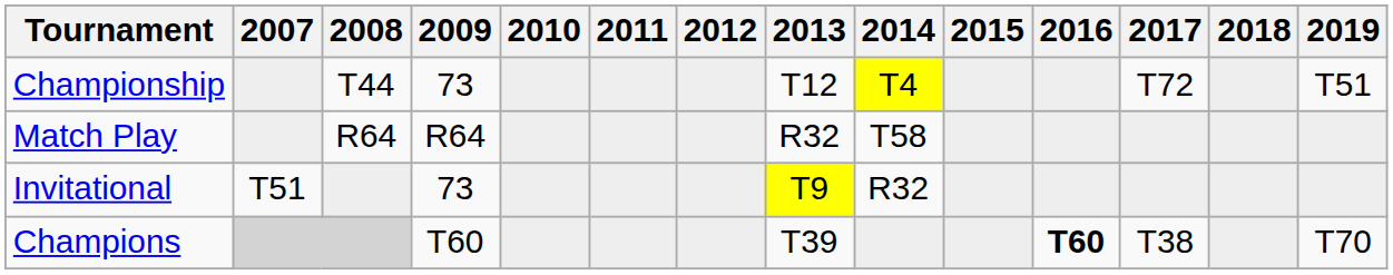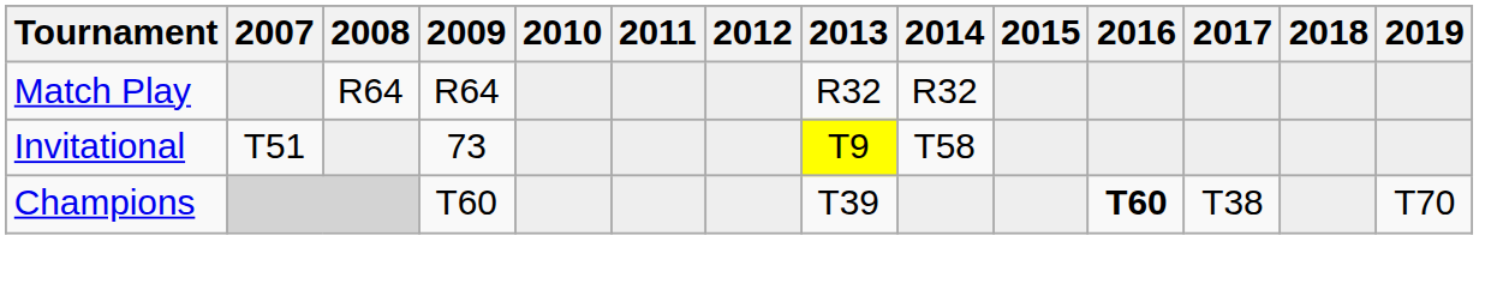- row: Championship | T44 | 73 | T12 | T4 | T72 | T51
Match Play | 2014: T58 -> R32
Invitational | 2014: R32 -> T58
